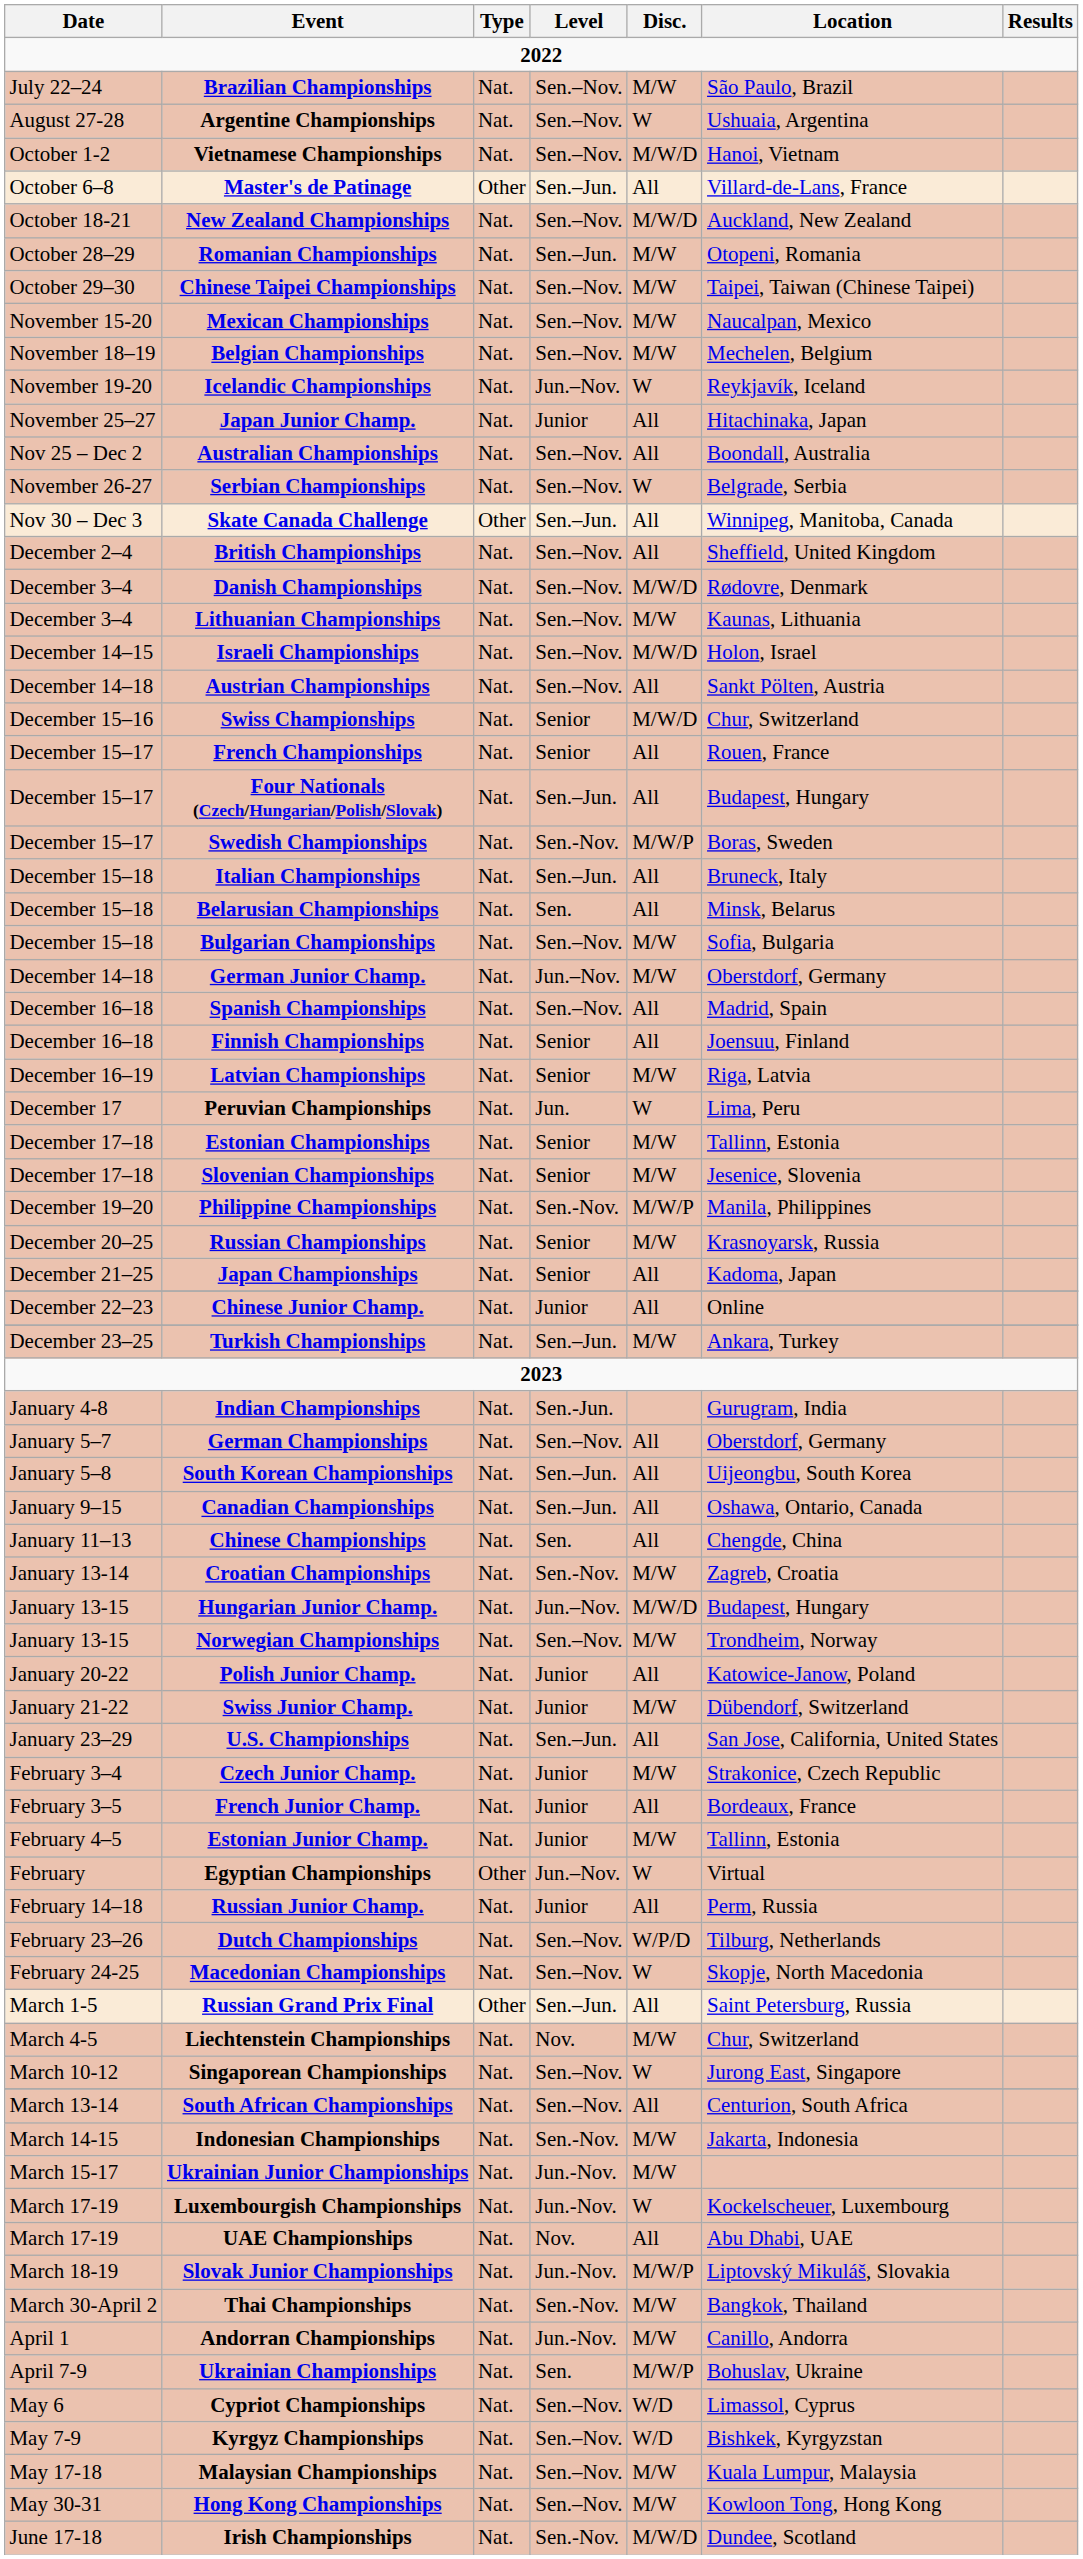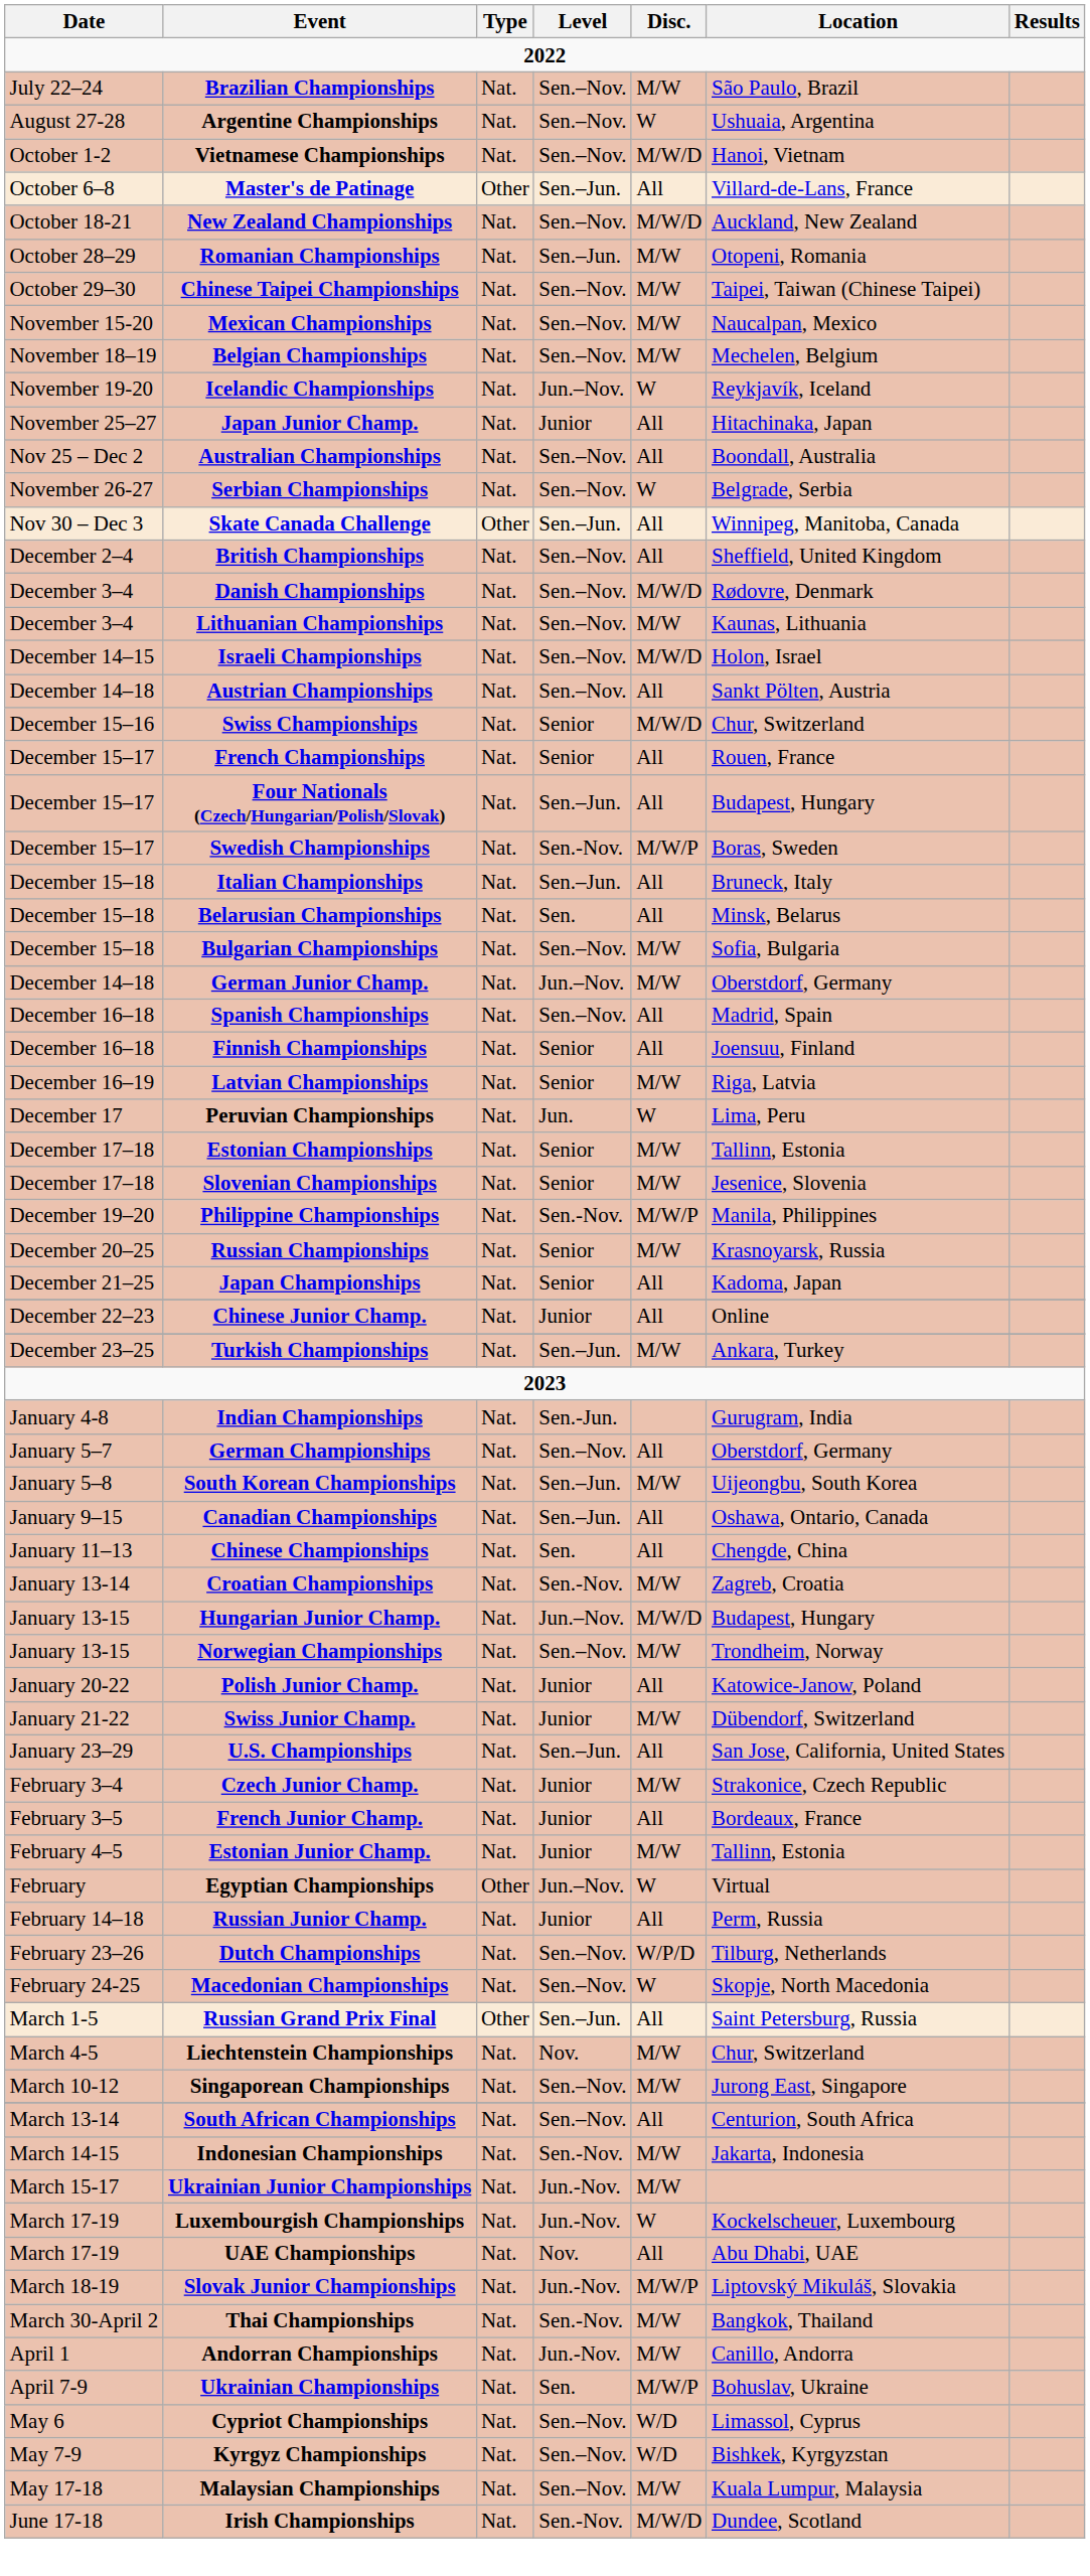South Korean Championships | Disc.: All -> M/W
Singaporean Championships | Disc.: W -> M/W
- row: May 30-31 | Hong Kong Championships | Nat. | Sen.–Nov. | M/W | Kowloon Tong, Hong Kong
